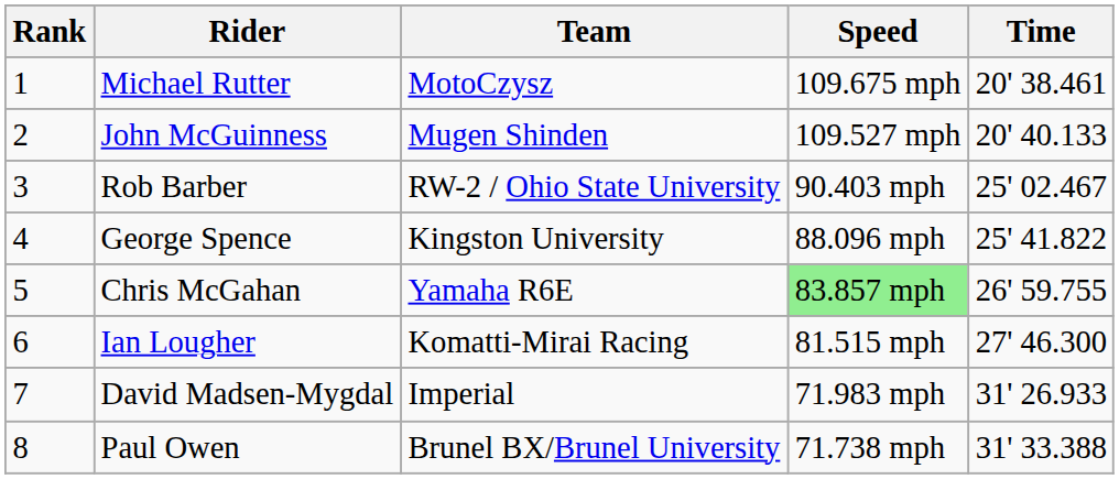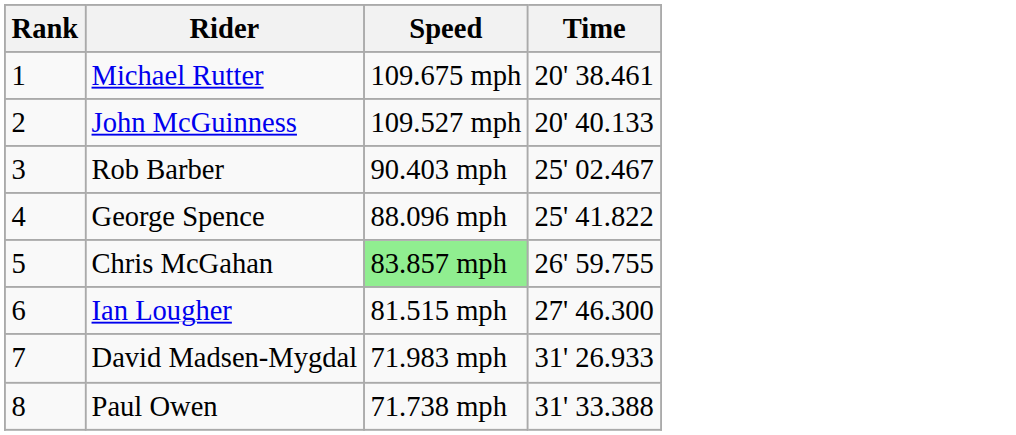- column: Team | MotoCzysz | Mugen Shinden | RW-2 / Ohio State University | Kingston University | Yamaha R6E | Komatti-Mirai Racing | Imperial | Brunel BX/Brunel University
